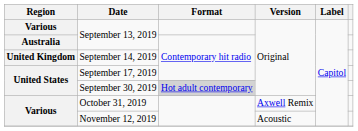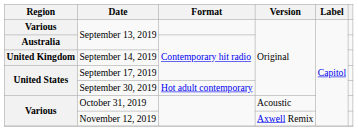September 30, 2019 | Format: lightgrey background -> no background
October 31, 2019 | Version: Axwell Remix -> Acoustic
November 12, 2019 | Version: Acoustic -> Axwell Remix
